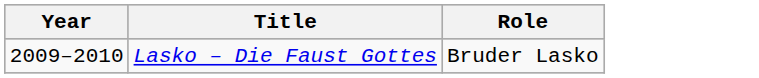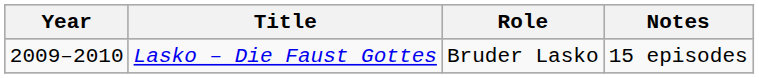+ column: Notes | 15 episodes
